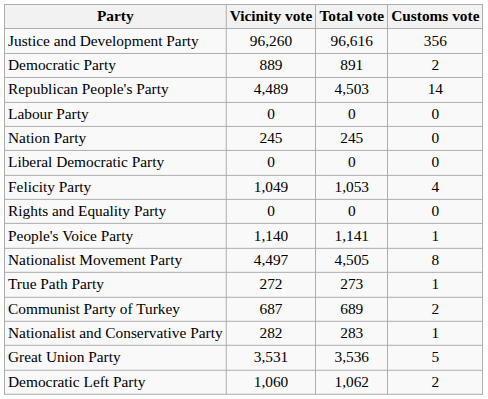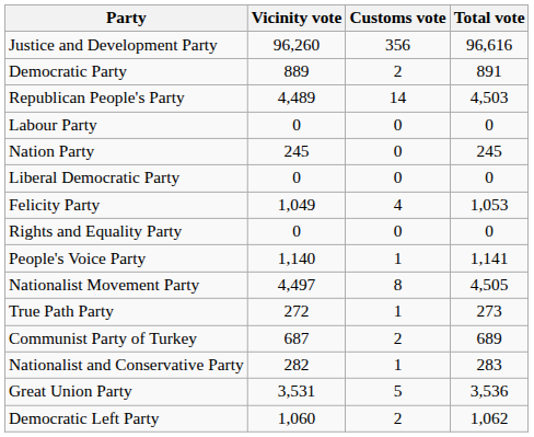columns swapped: Customs vote <-> Total vote
